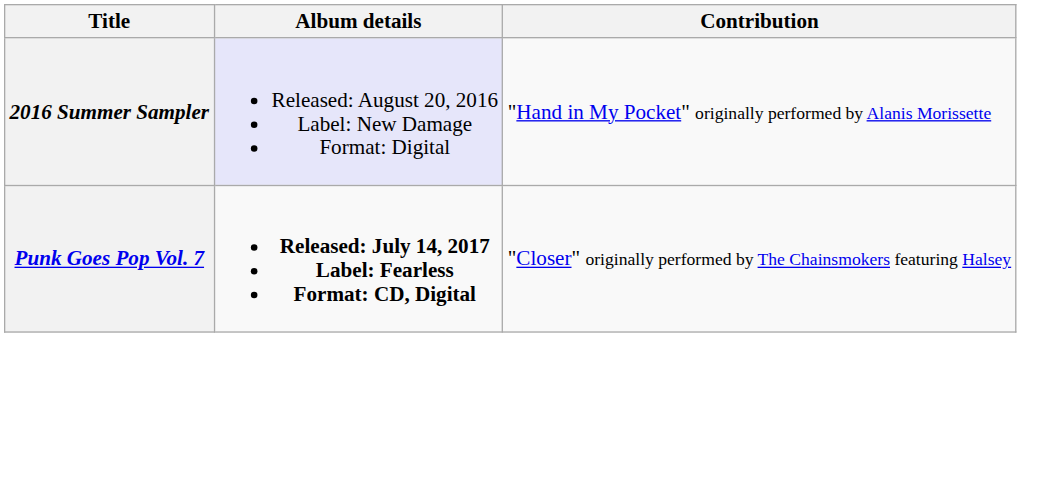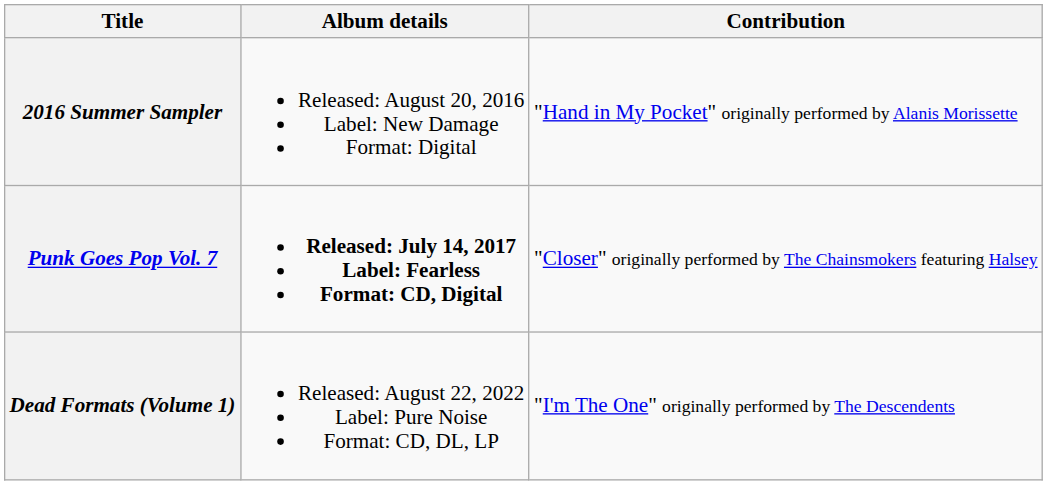2016 Summer Sampler | Album details: lavender background -> no background
+ row: Dead Formats (Volume 1) | Released: August 22, 2022 Label: Pure Noise Format: CD, DL, LP | "I'm The One" originally performed by The Descendents
